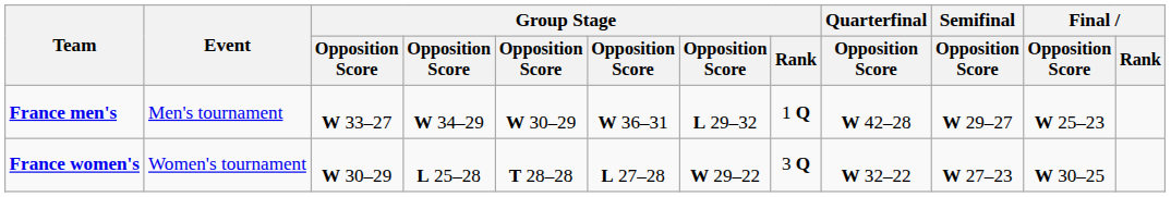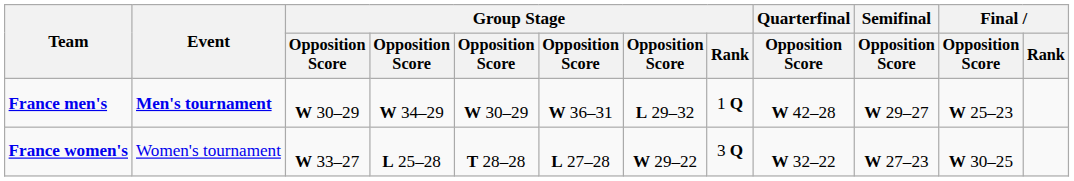France men's | Event: normal -> bold
France men's | column 3: W 33–27 -> W 30–29
France women's | column 3: W 30–29 -> W 33–27
